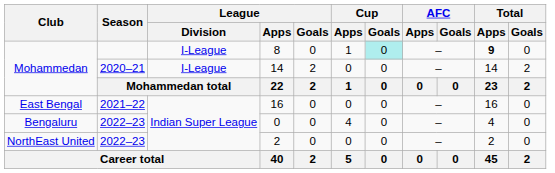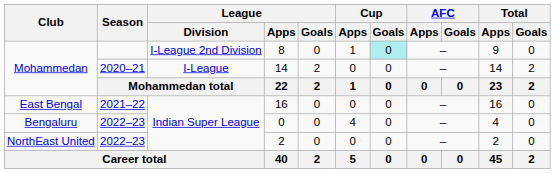8 | League / Division: I-League -> I-League 2nd Division
8 | Total / Apps: bold -> normal
